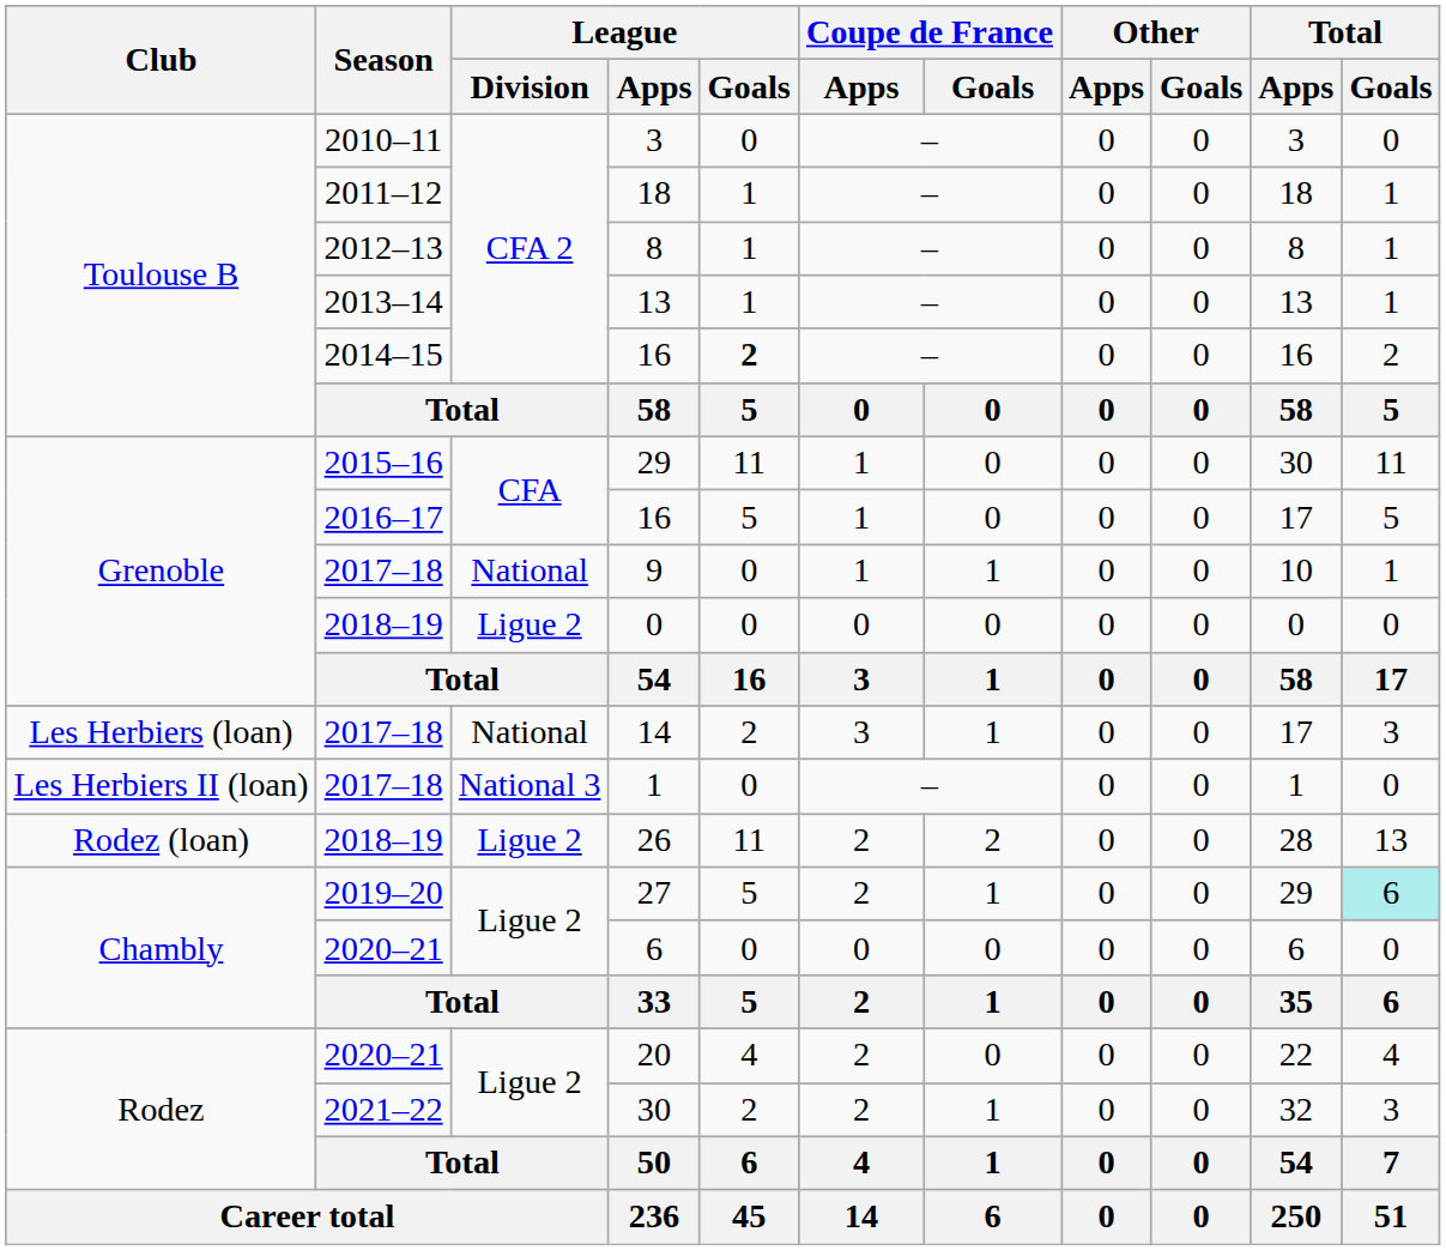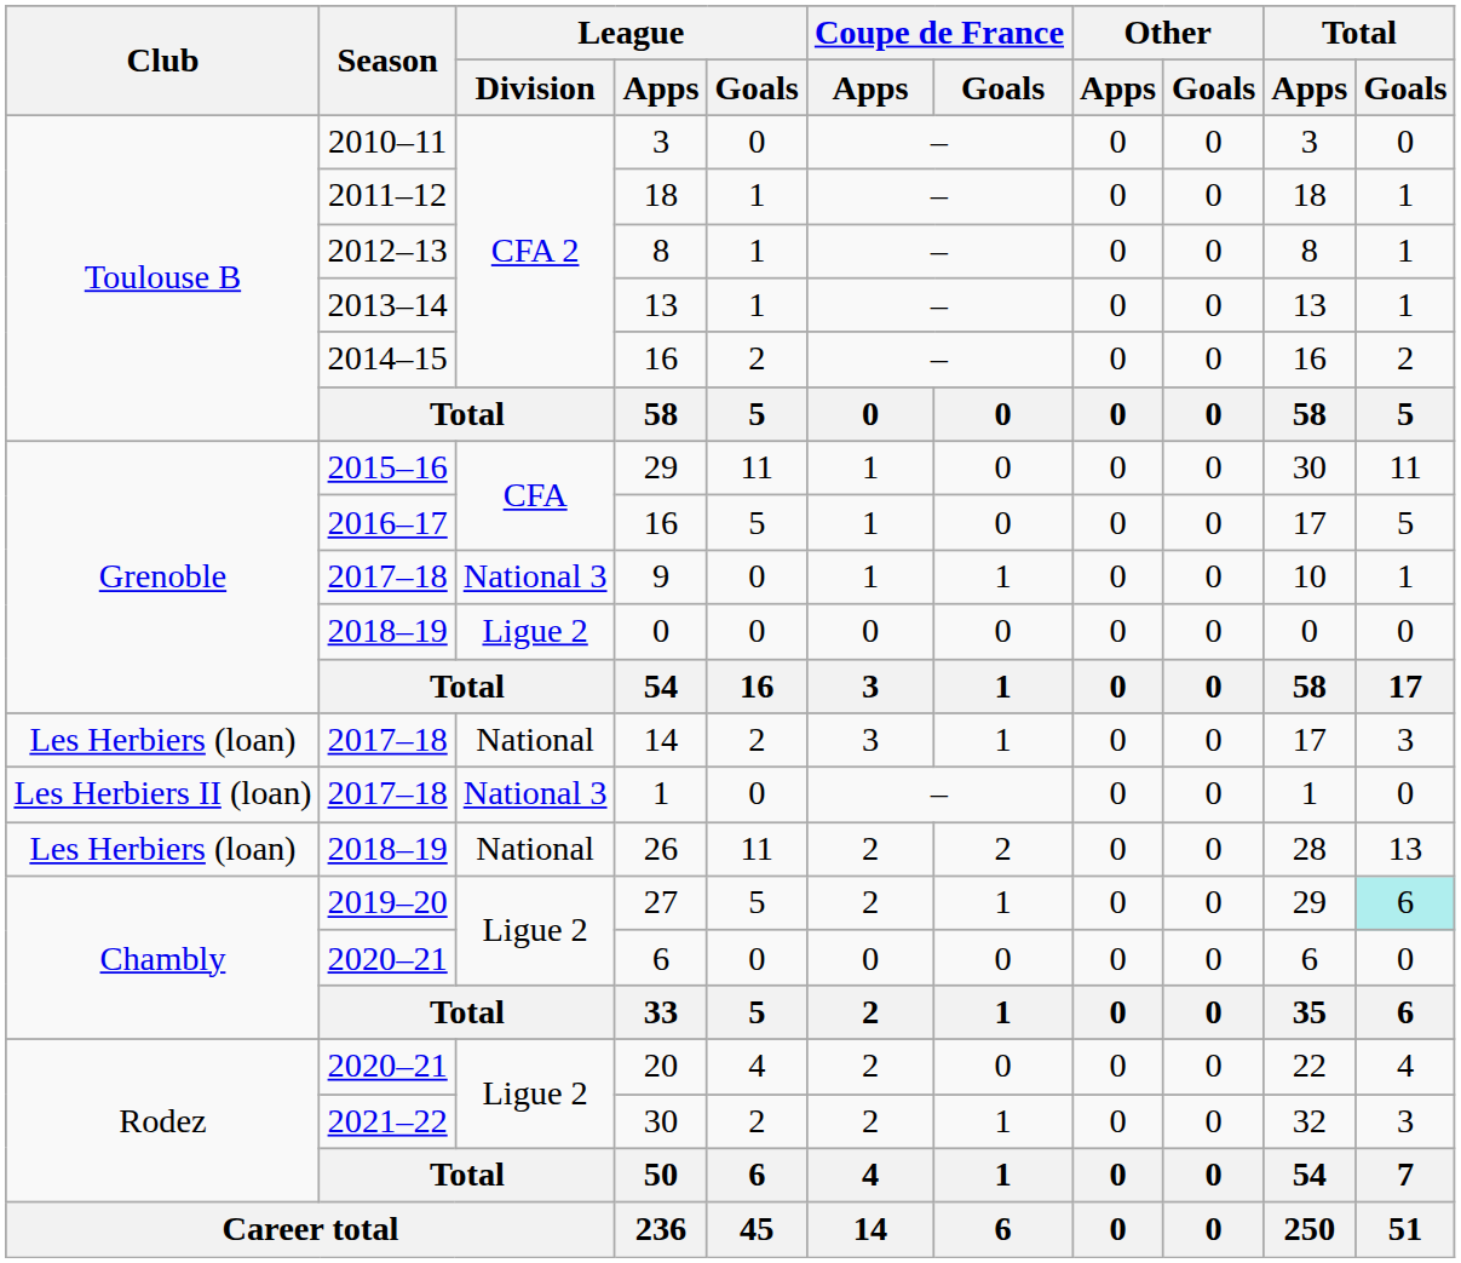2014–15 / 16 | League / Goals: bold -> normal
9 | League / Division: National -> National 3
26 | Club: Rodez (loan) -> Les Herbiers (loan)
26 | League / Division: Ligue 2 -> National
